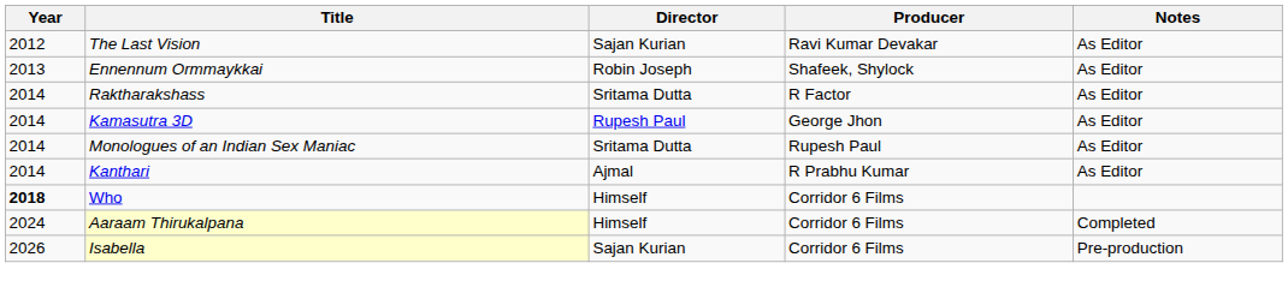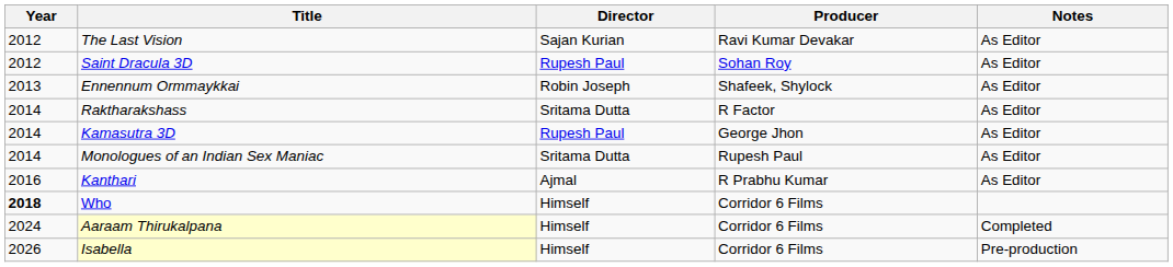+ row: 2012 | Saint Dracula 3D | Rupesh Paul | Sohan Roy | As Editor
Kanthari | Year: 2014 -> 2016
Isabella | Director: Sajan Kurian -> Himself
